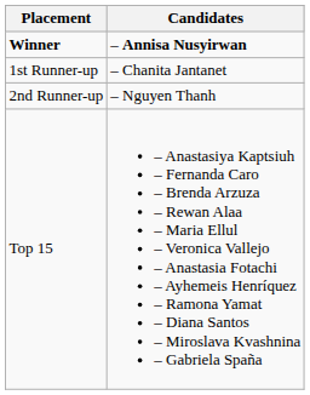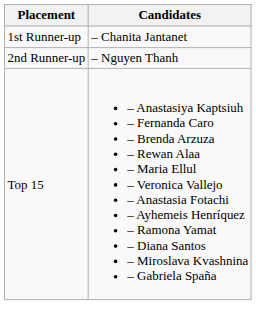- row: Winner | – Annisa Nusyirwan
